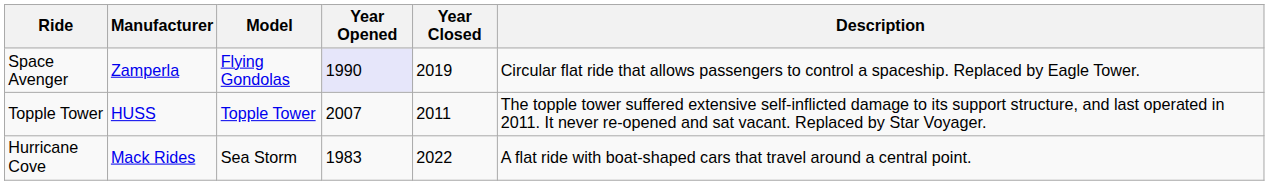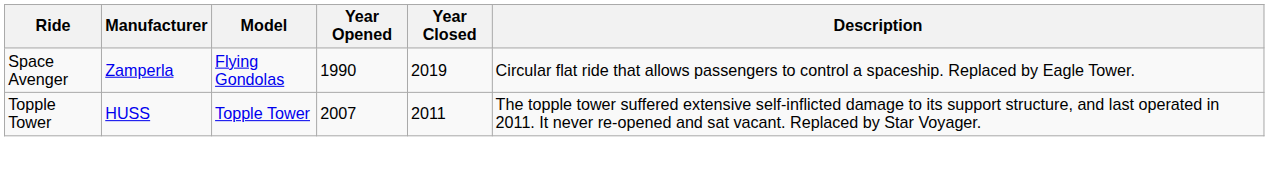Space Avenger | Year Opened: lavender background -> no background
- row: Hurricane Cove | Mack Rides | Sea Storm | 1983 | 2022 | A flat ride with boat-shaped cars that travel around a central point.
